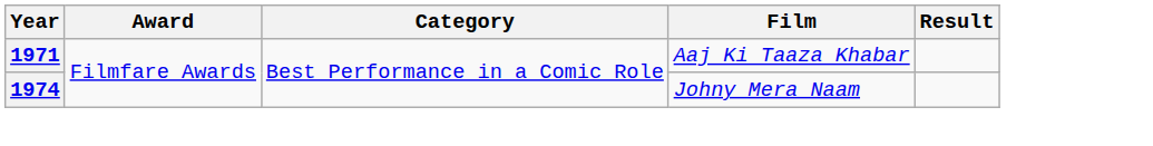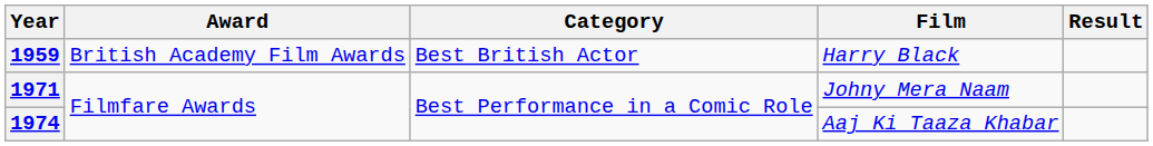+ row: 1959 | British Academy Film Awards | Best British Actor | Harry Black
1971 | Film: Aaj Ki Taaza Khabar -> Johny Mera Naam
1974 | Film: Johny Mera Naam -> Aaj Ki Taaza Khabar
